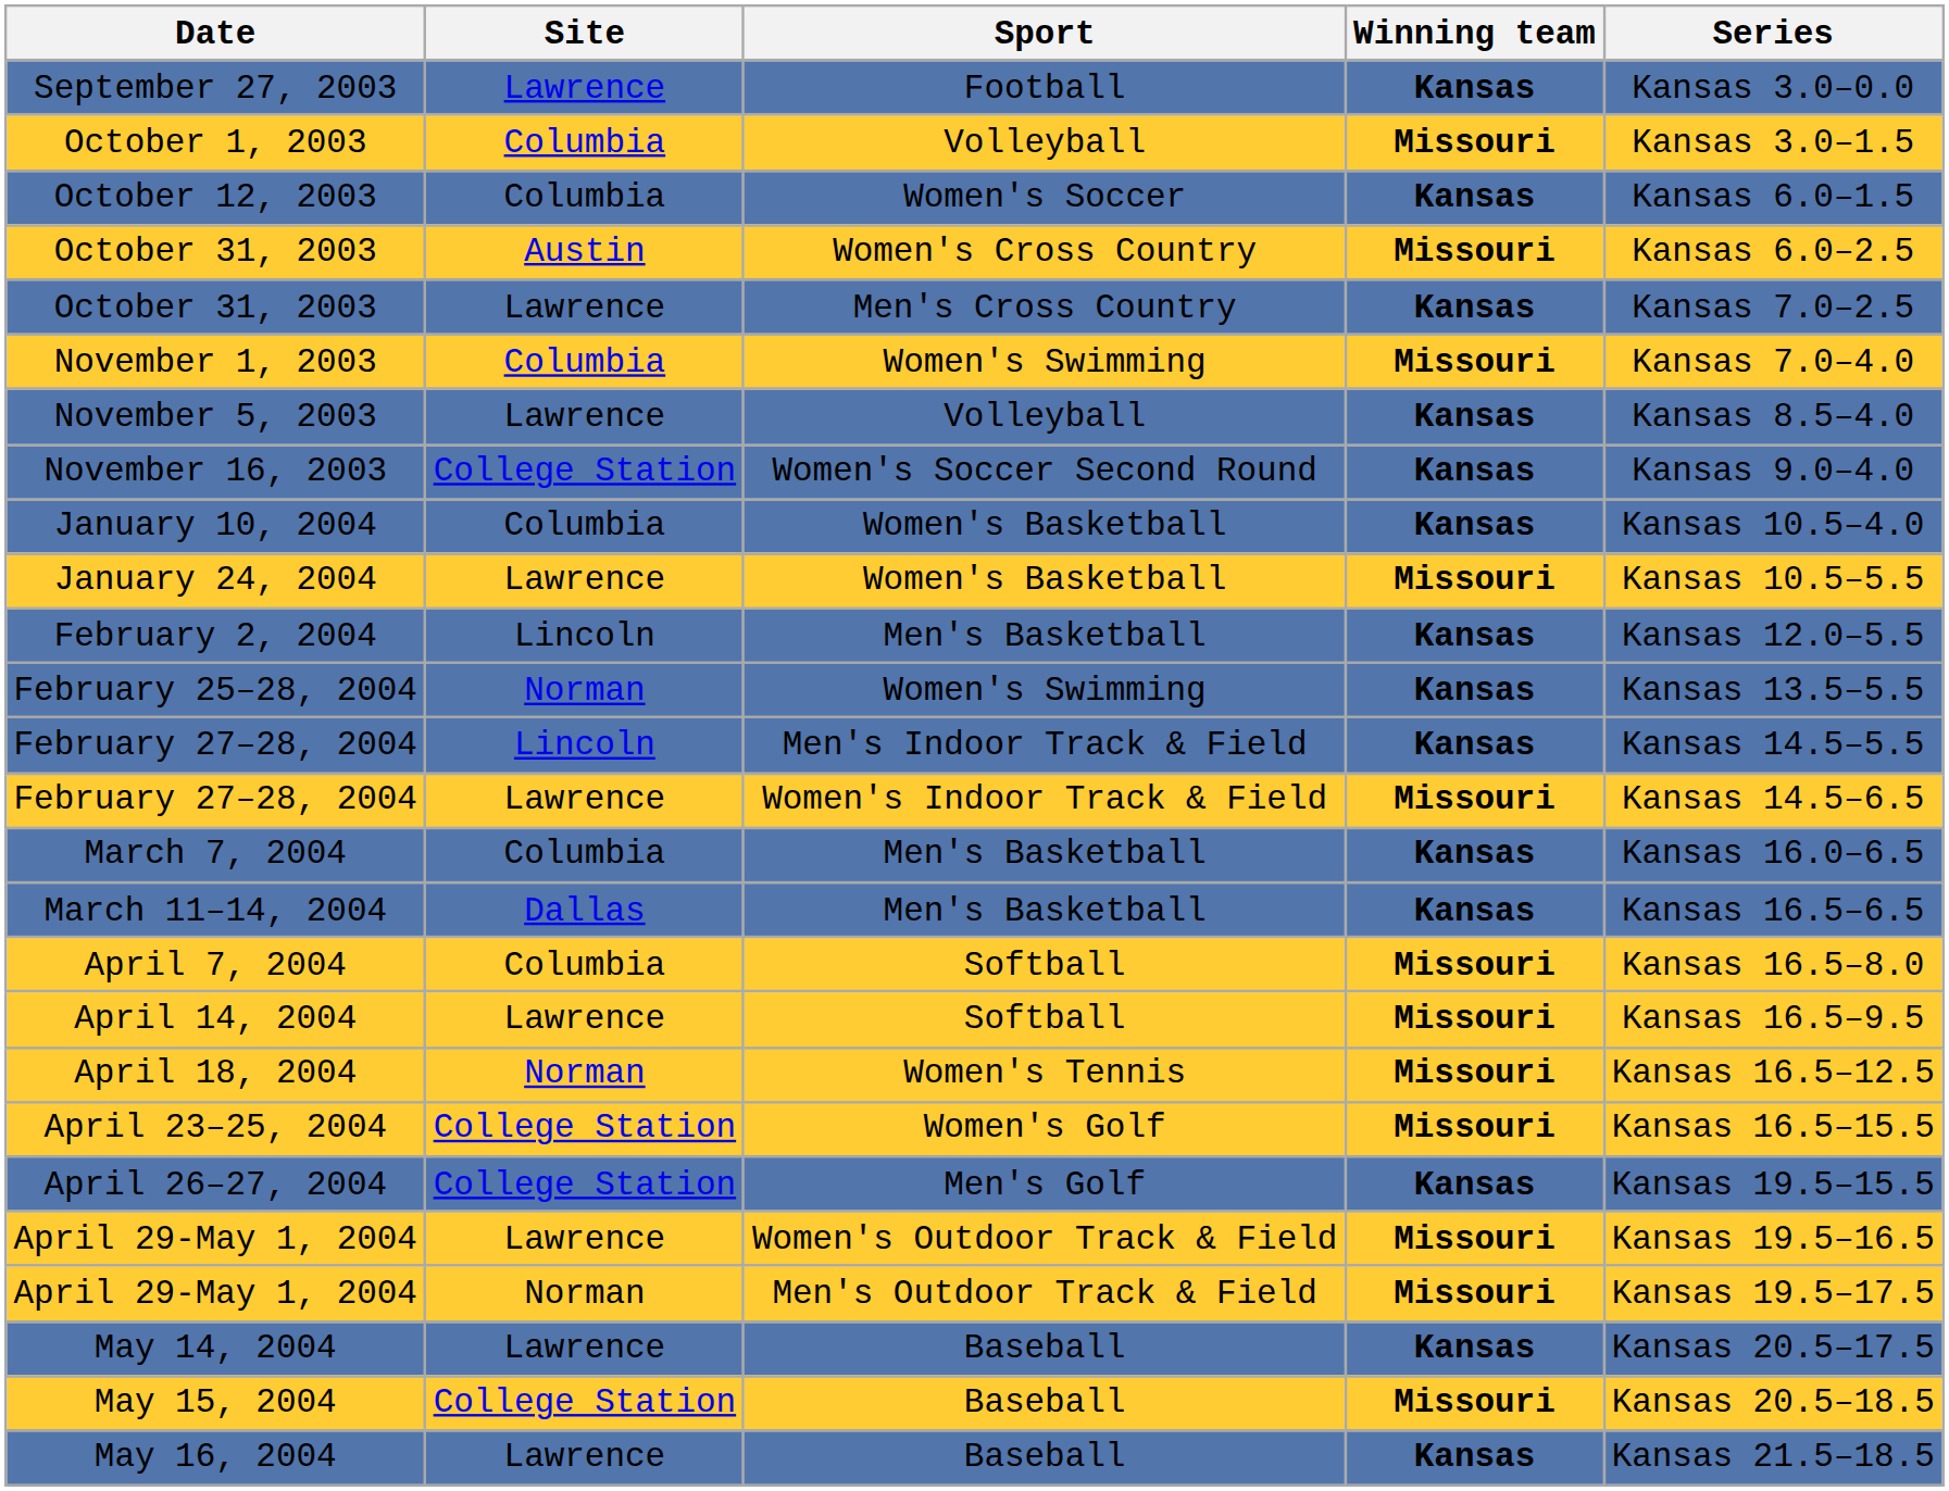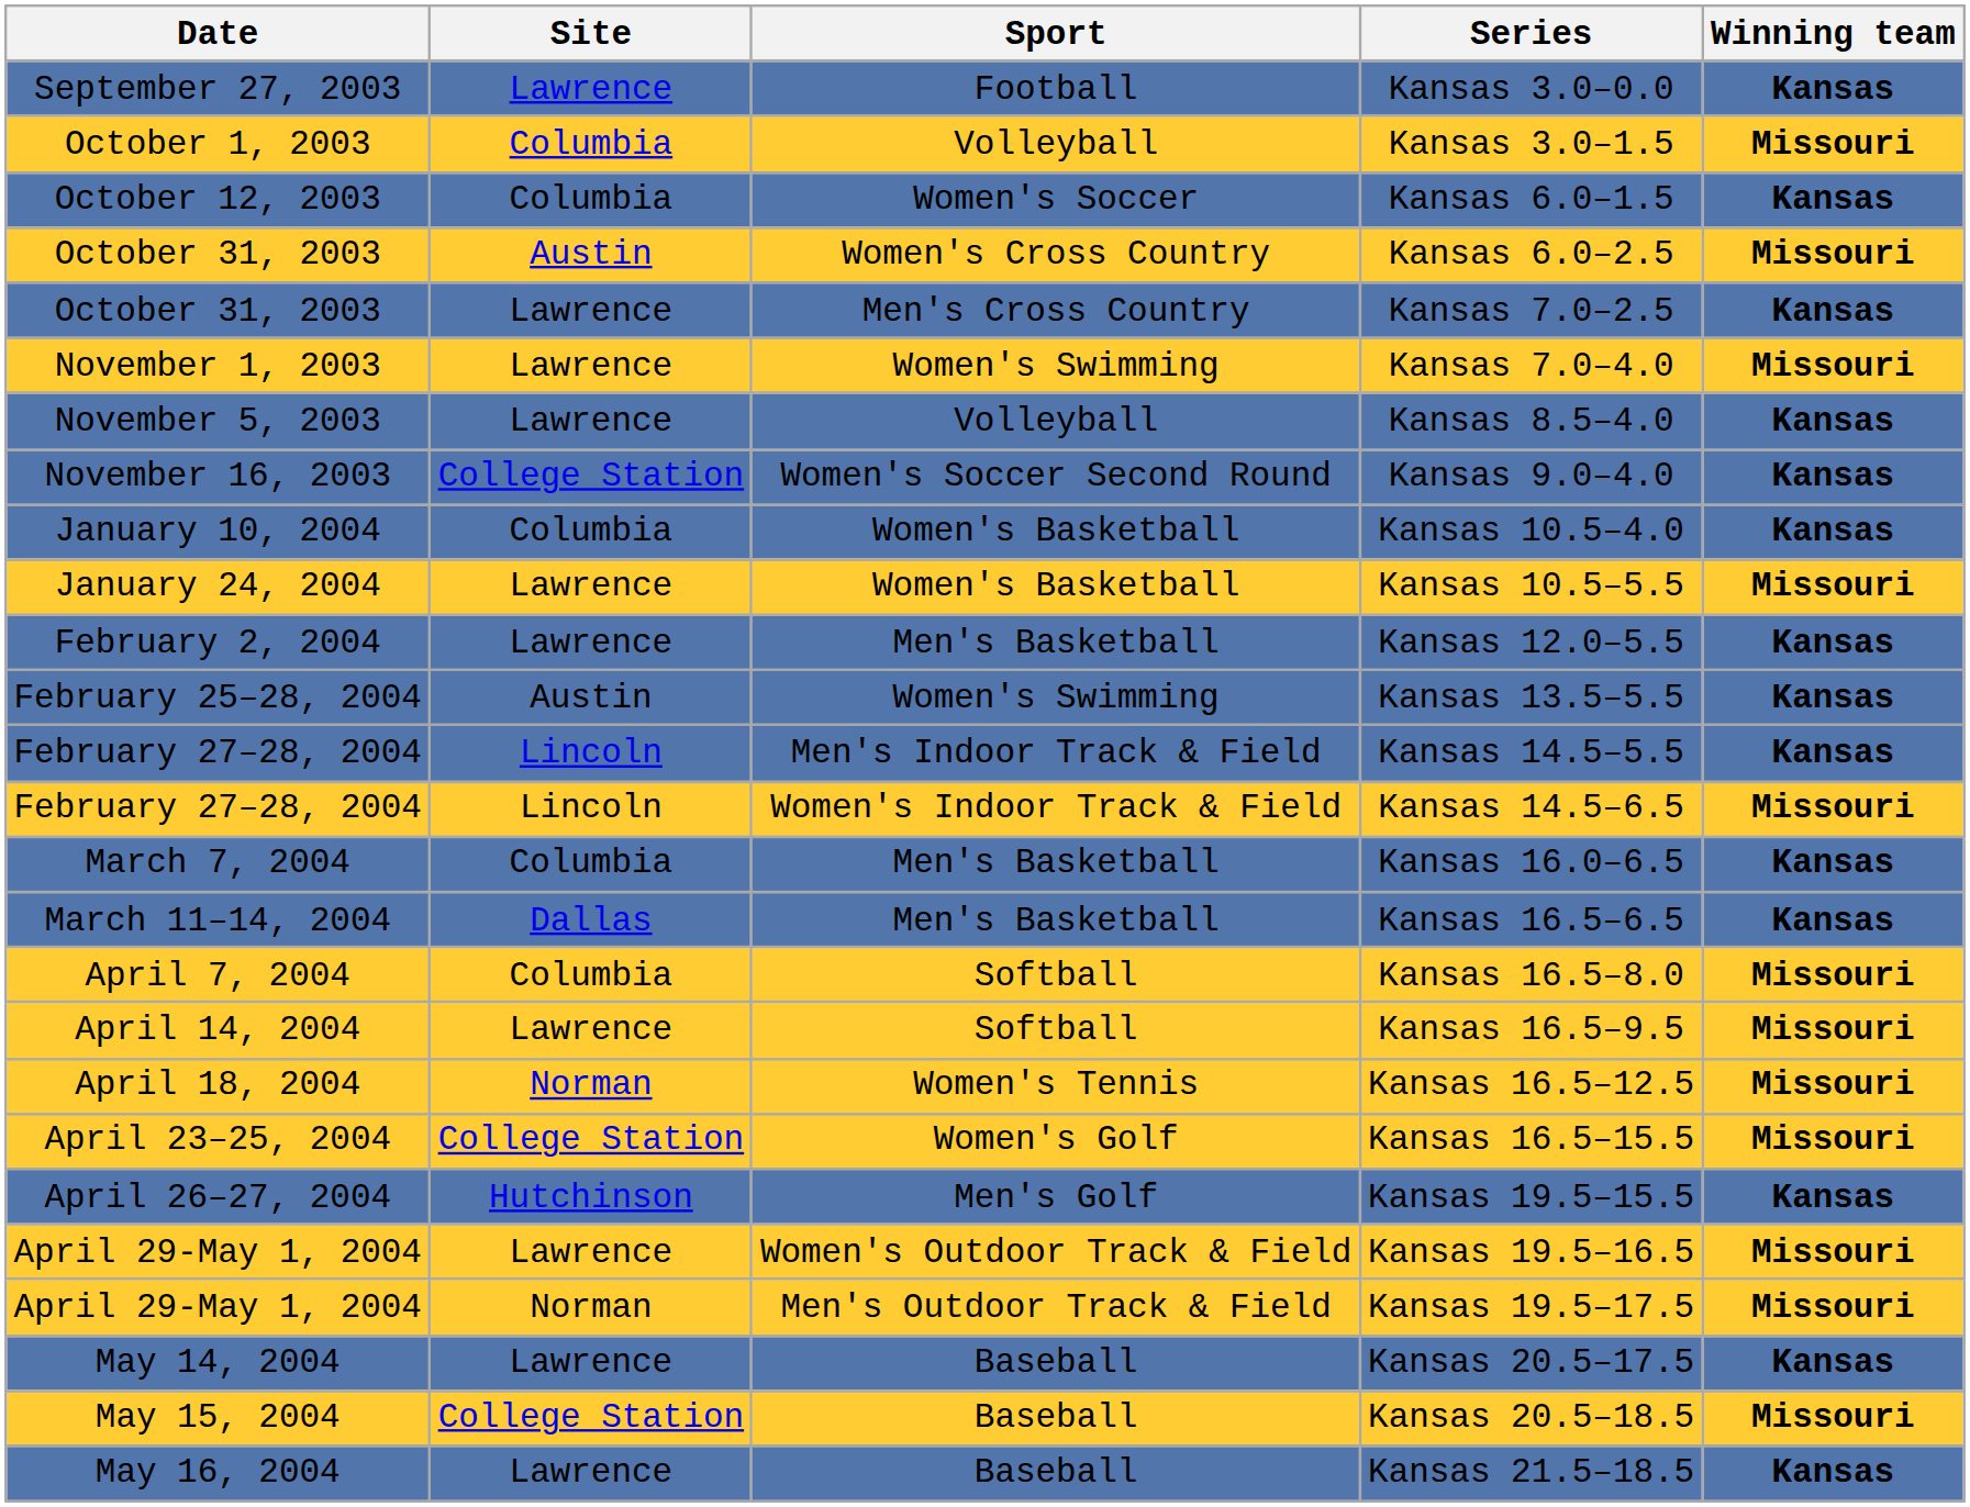columns swapped: Winning team <-> Series
November 1, 2003 | Site: Columbia -> Lawrence
February 2, 2004 | Site: Lincoln -> Lawrence
February 25–28, 2004 | Site: Norman -> Austin
February 27–28, 2004 / Women's Indoor Track & Field | Site: Lawrence -> Lincoln
April 26–27, 2004 | Site: College Station -> Hutchinson
